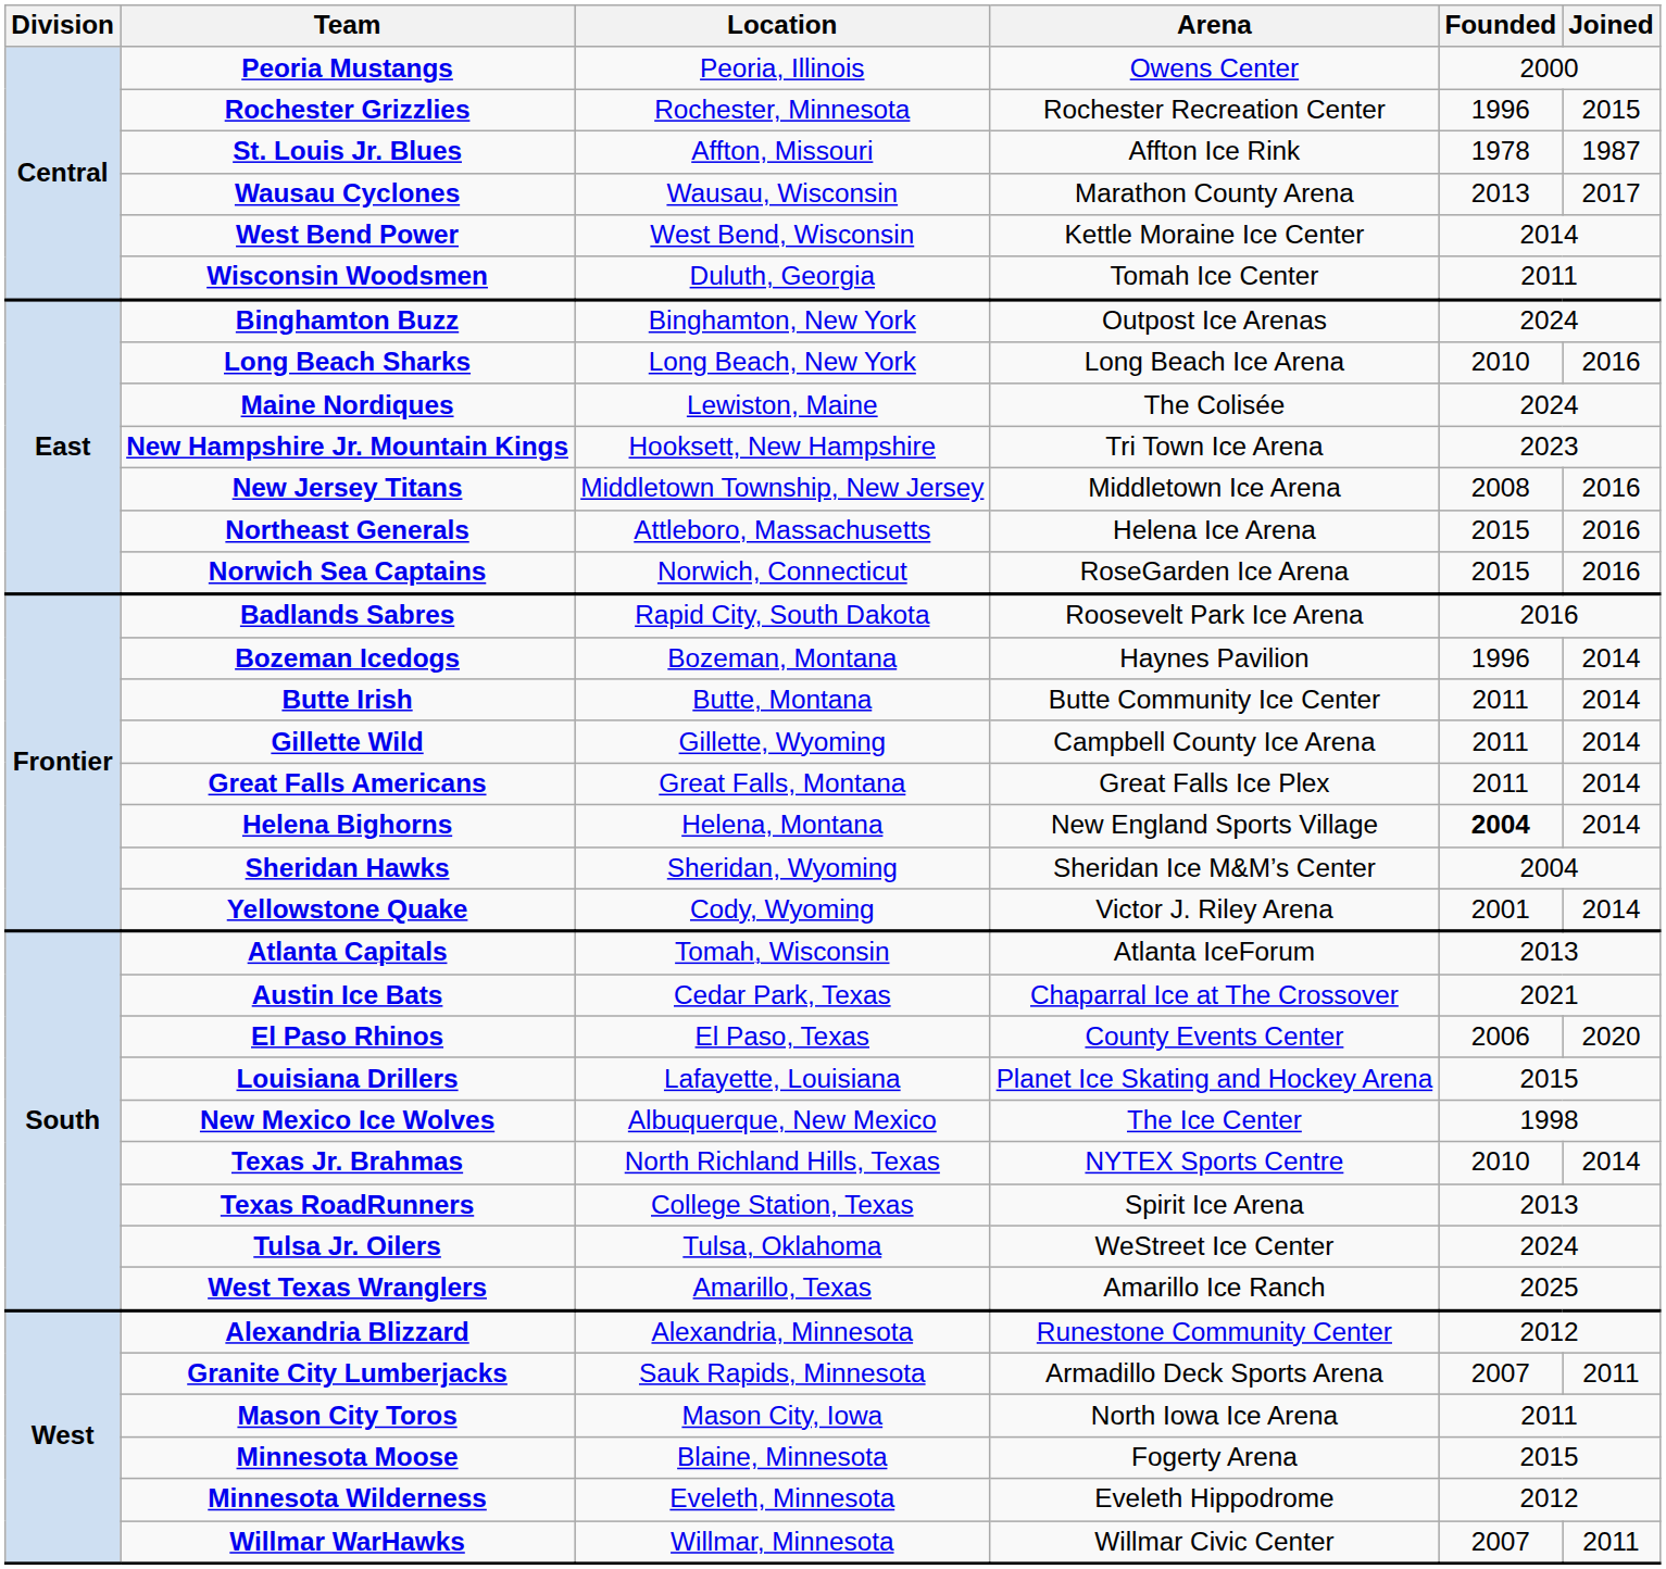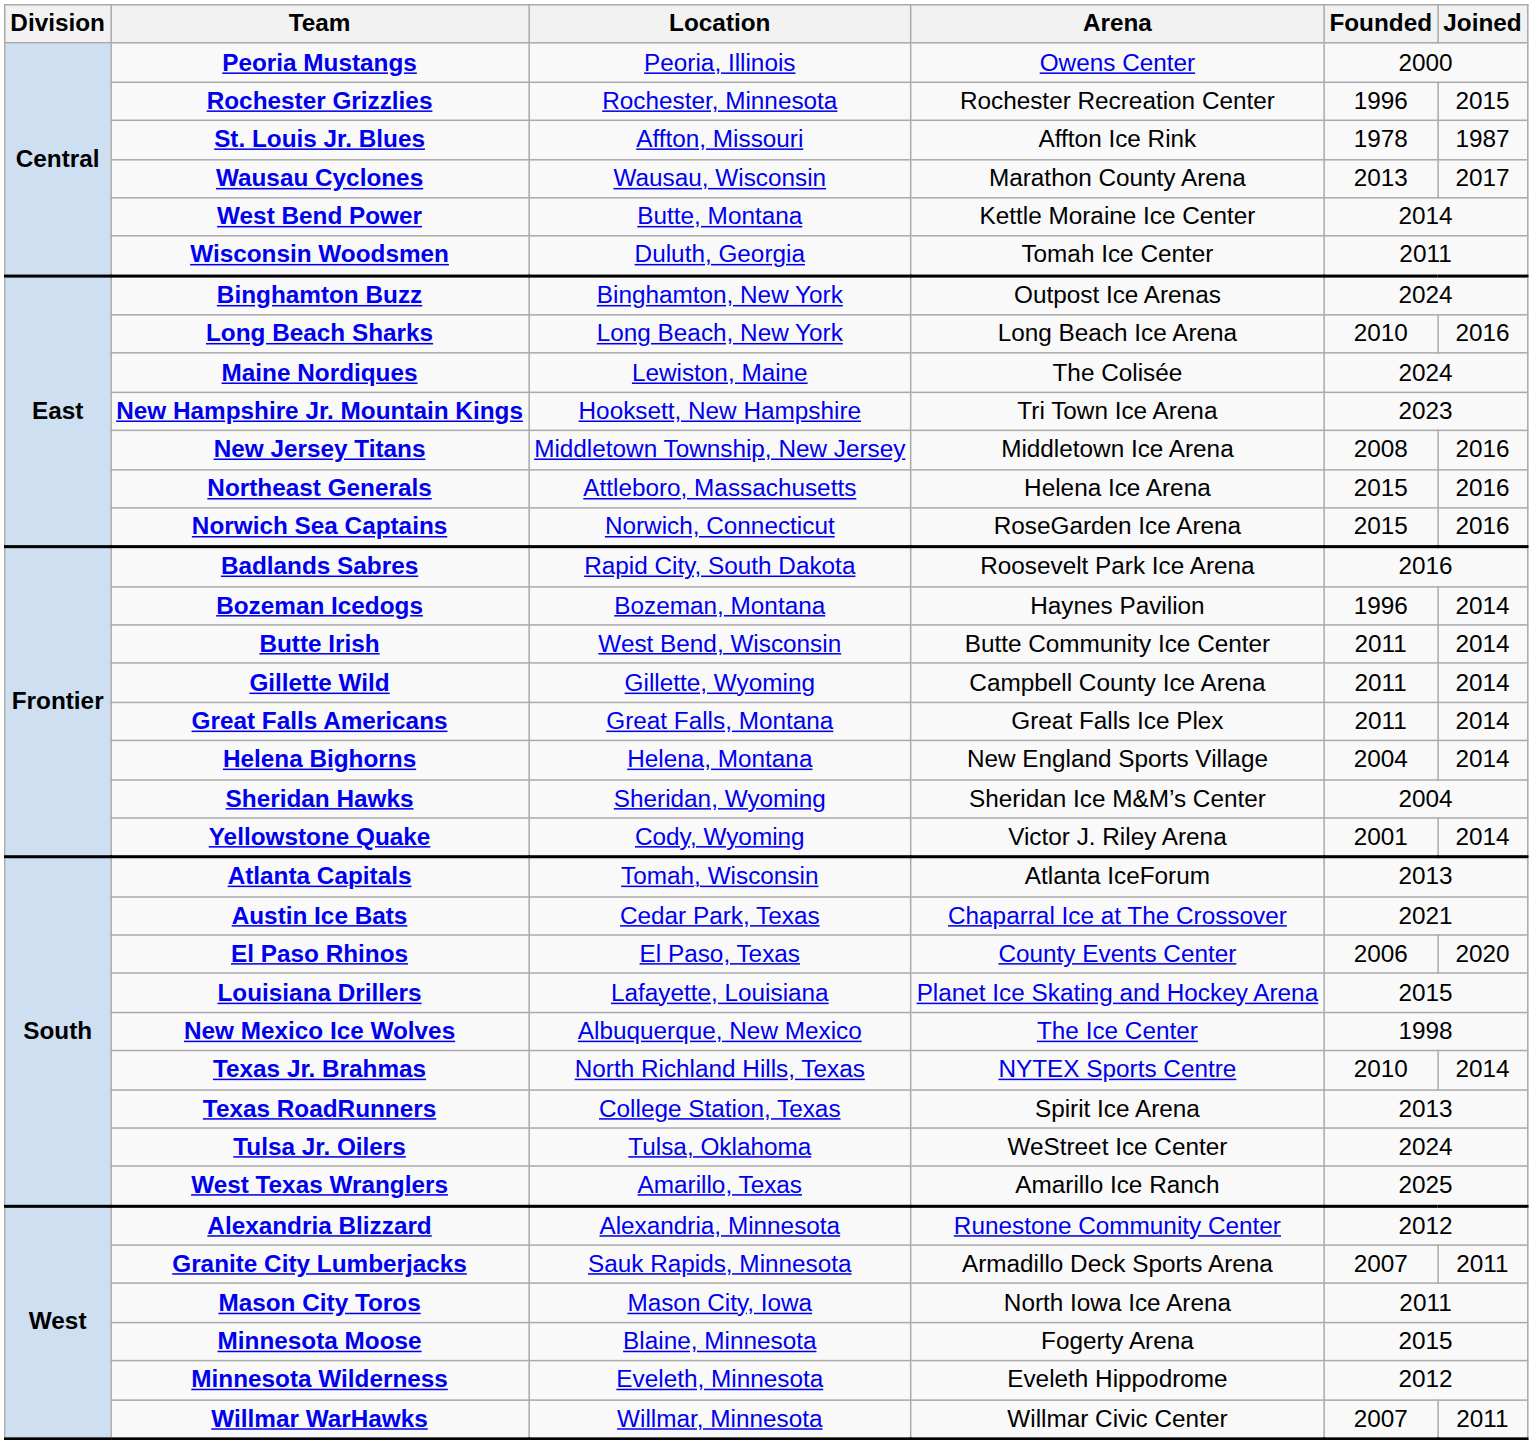West Bend Power | Location: West Bend, Wisconsin -> Butte, Montana
Butte Irish | Location: Butte, Montana -> West Bend, Wisconsin
Helena Bighorns | Founded: bold -> normal
